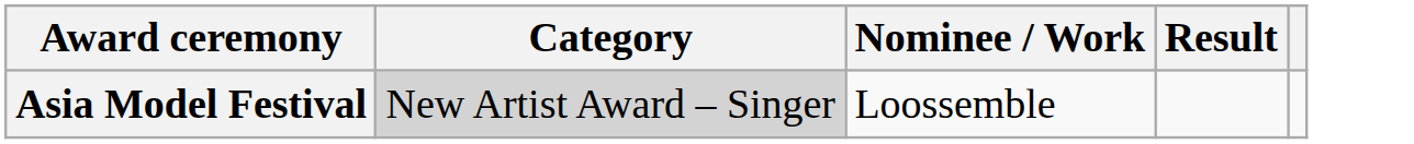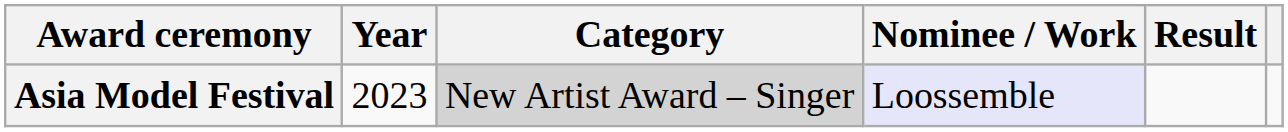+ column: Year | 2023
Asia Model Festival | Nominee / Work: no background -> lavender background
